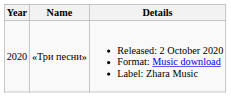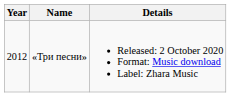«Три песни» | Year: 2020 -> 2012
